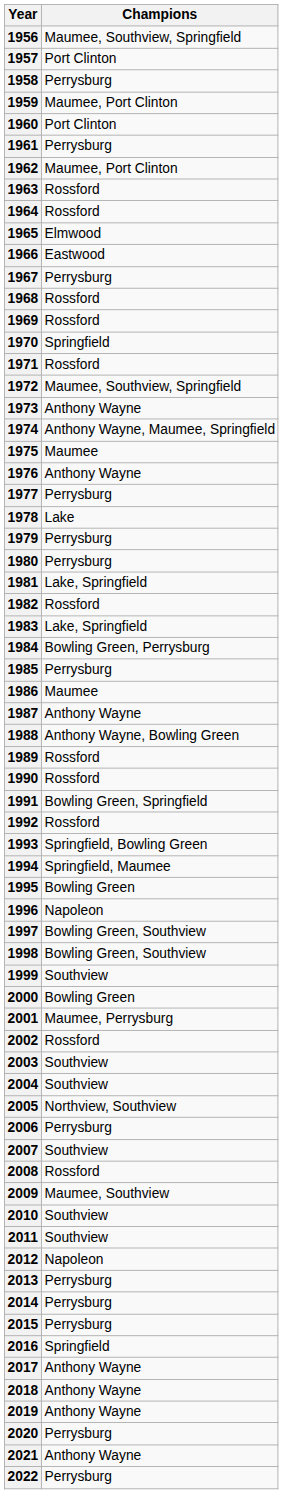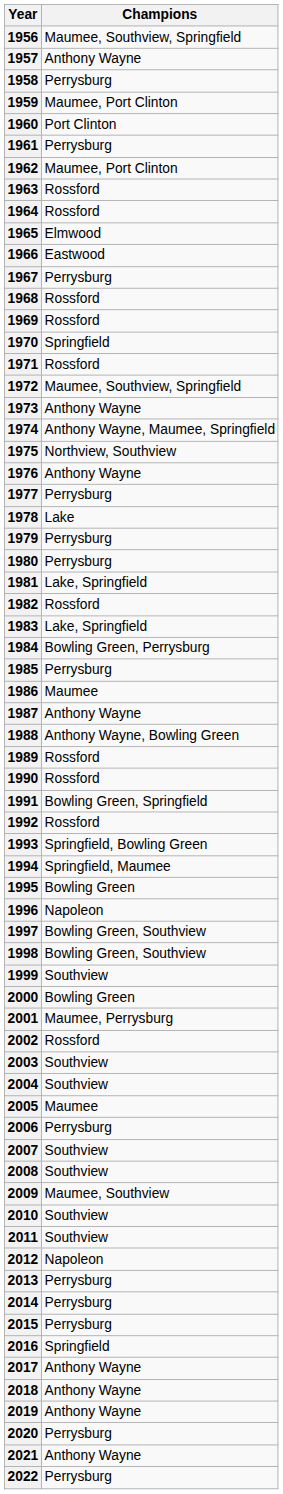1957 | Champions: Port Clinton -> Anthony Wayne
1975 | Champions: Maumee -> Northview, Southview
2005 | Champions: Northview, Southview -> Maumee
2008 | Champions: Rossford -> Southview
